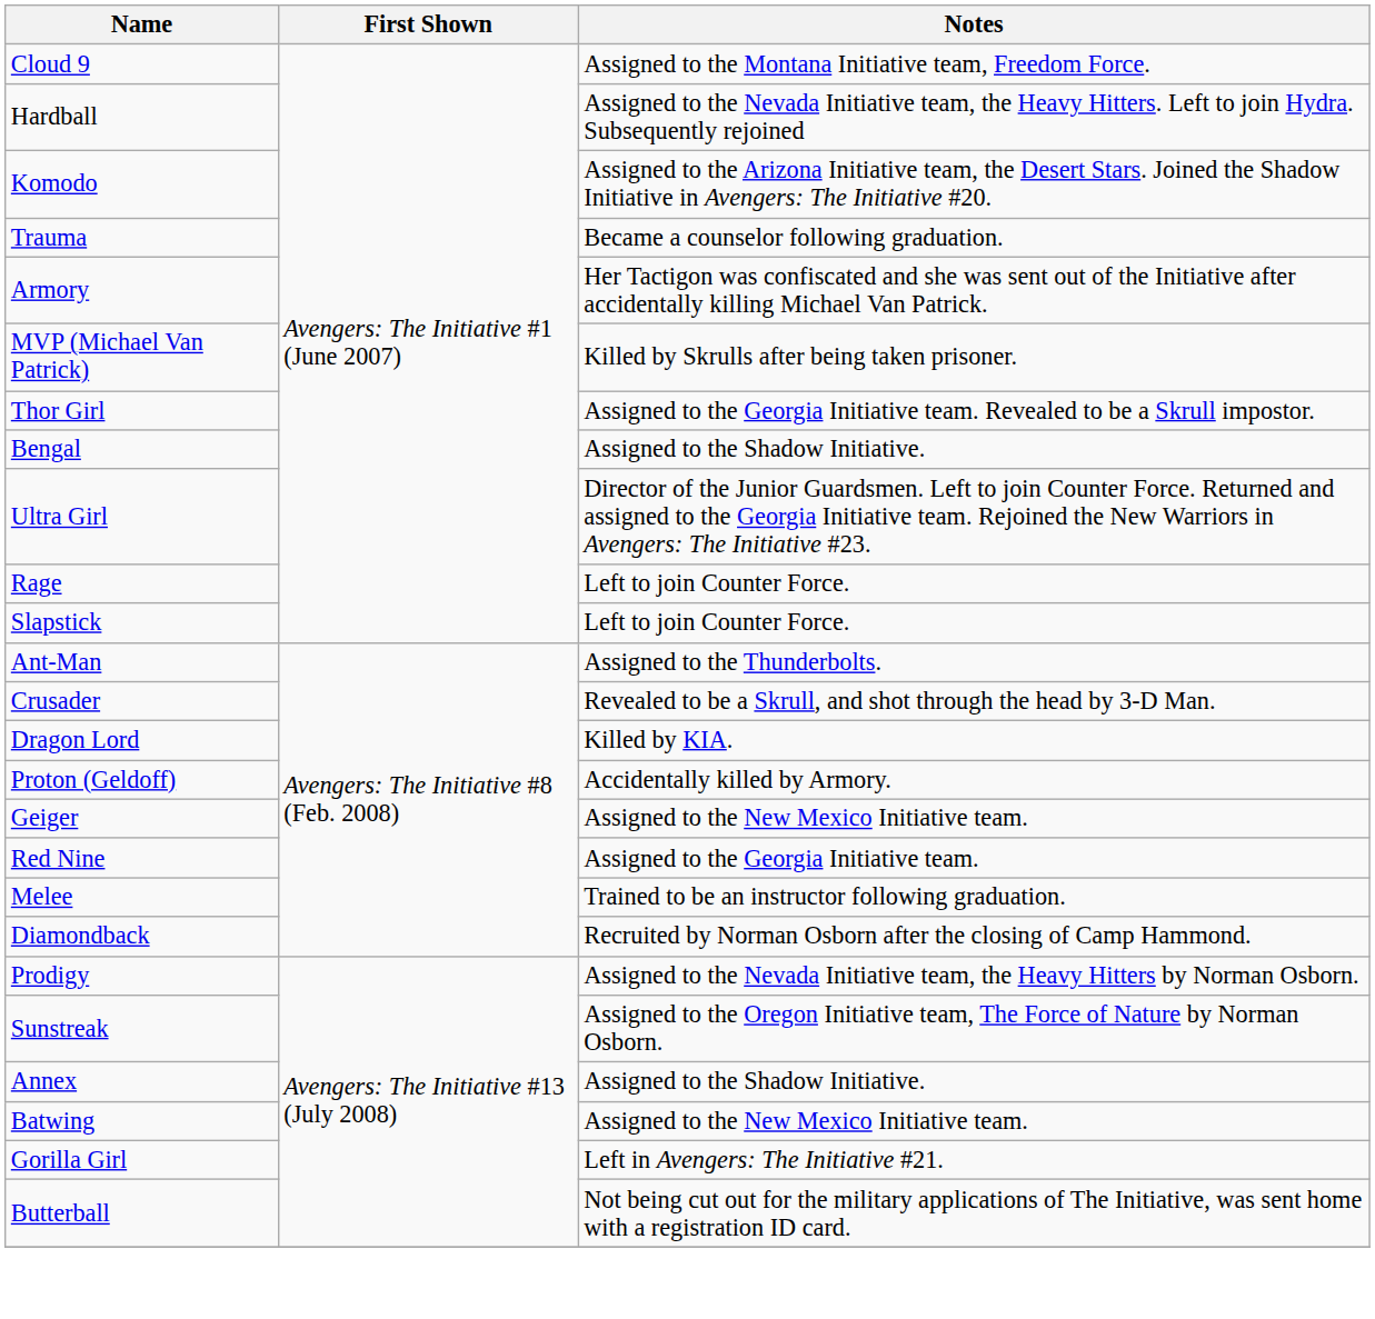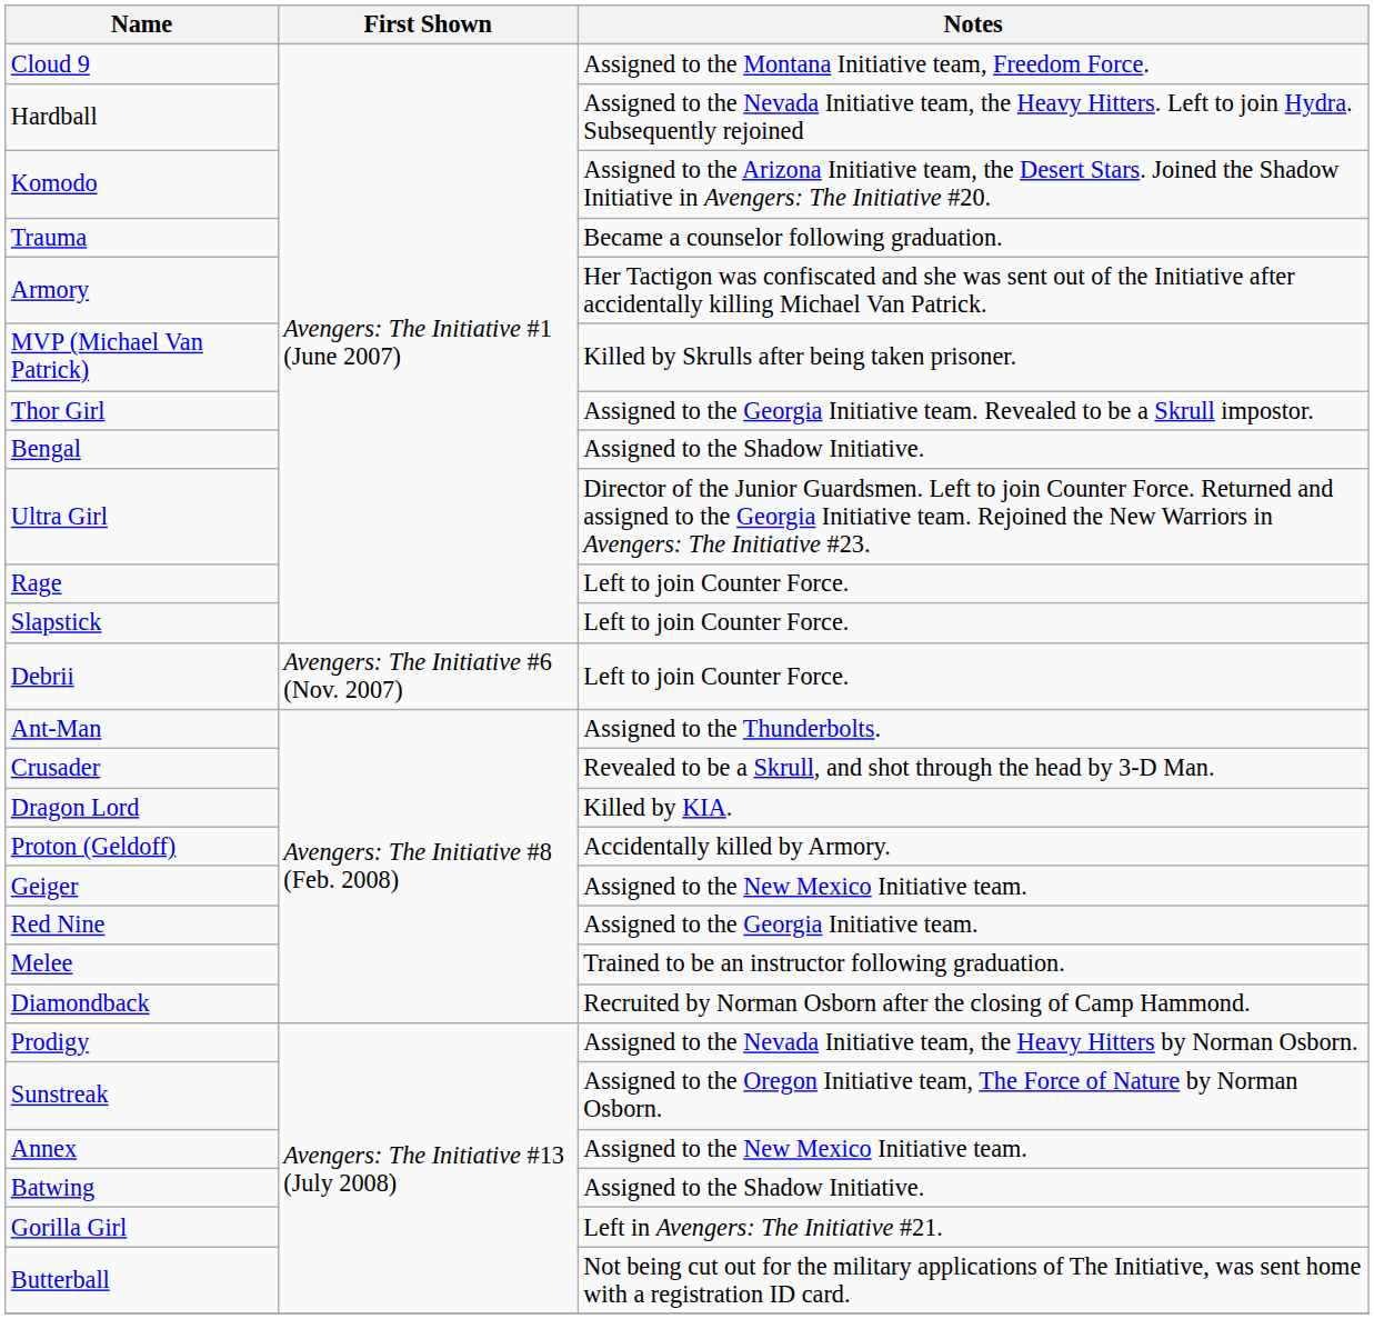+ row: Debrii | Avengers: The Initiative #6 (Nov. 2007) | Left to join Counter Force.
Annex | Notes: Assigned to the Shadow Initiative. -> Assigned to the New Mexico Initiative team.
Batwing | Notes: Assigned to the New Mexico Initiative team. -> Assigned to the Shadow Initiative.
